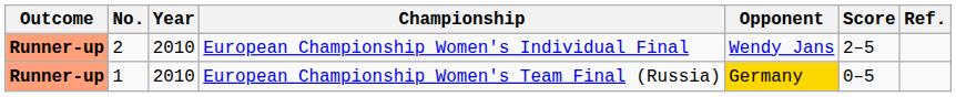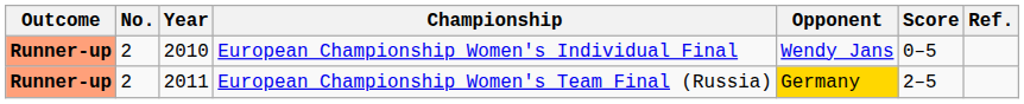European Championship Women's Individual Final | Score: 2–5 -> 0–5
European Championship Women's Team Final (Russia) | No.: 1 -> 2
European Championship Women's Team Final (Russia) | Year: 2010 -> 2011
European Championship Women's Team Final (Russia) | Score: 0–5 -> 2–5
